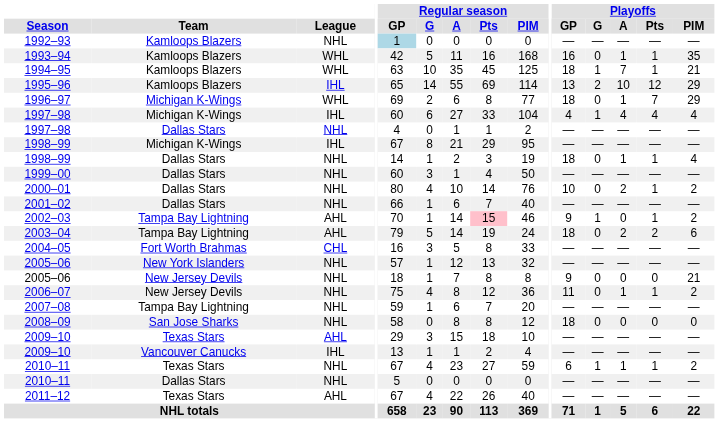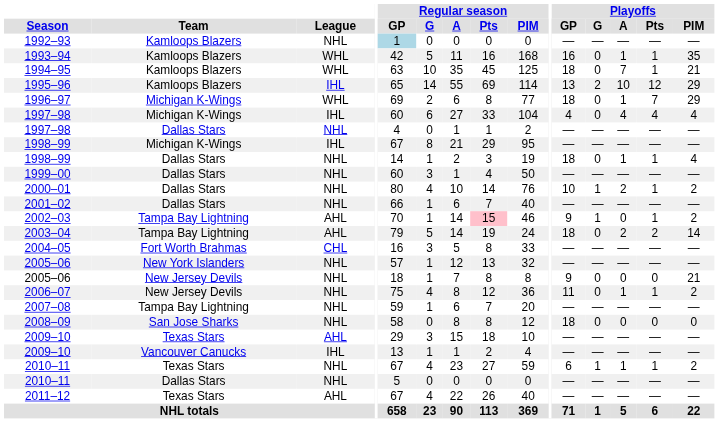1994–95 | Playoffs / G: 1 -> 0
1997–98 / Michigan K-Wings | Playoffs / G: 1 -> 0
2000–01 | Playoffs / G: 0 -> 1
2003–04 | Playoffs / PIM: 6 -> 14
